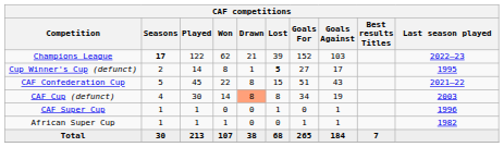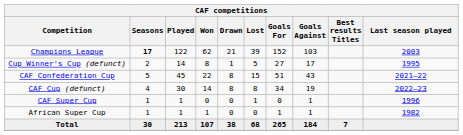Champions League | Last season played: 2022–23 -> 2003
Cup Winner's Cup (defunct) | Lost: bold -> normal
CAF Cup (defunct) | Drawn: lightsalmon background -> no background
CAF Cup (defunct) | Last season played: 2003 -> 2022–23
